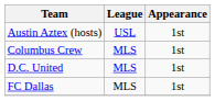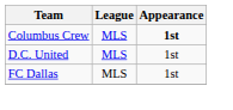- row: Austin Aztex (hosts) | USL | 1st
Columbus Crew | Appearance: normal -> bold
